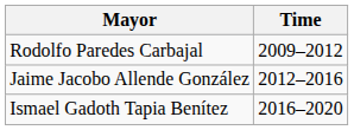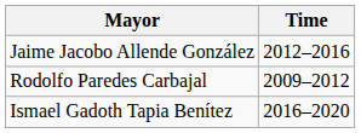rows swapped: Rodolfo Paredes Carbajal <-> Jaime Jacobo Allende González
